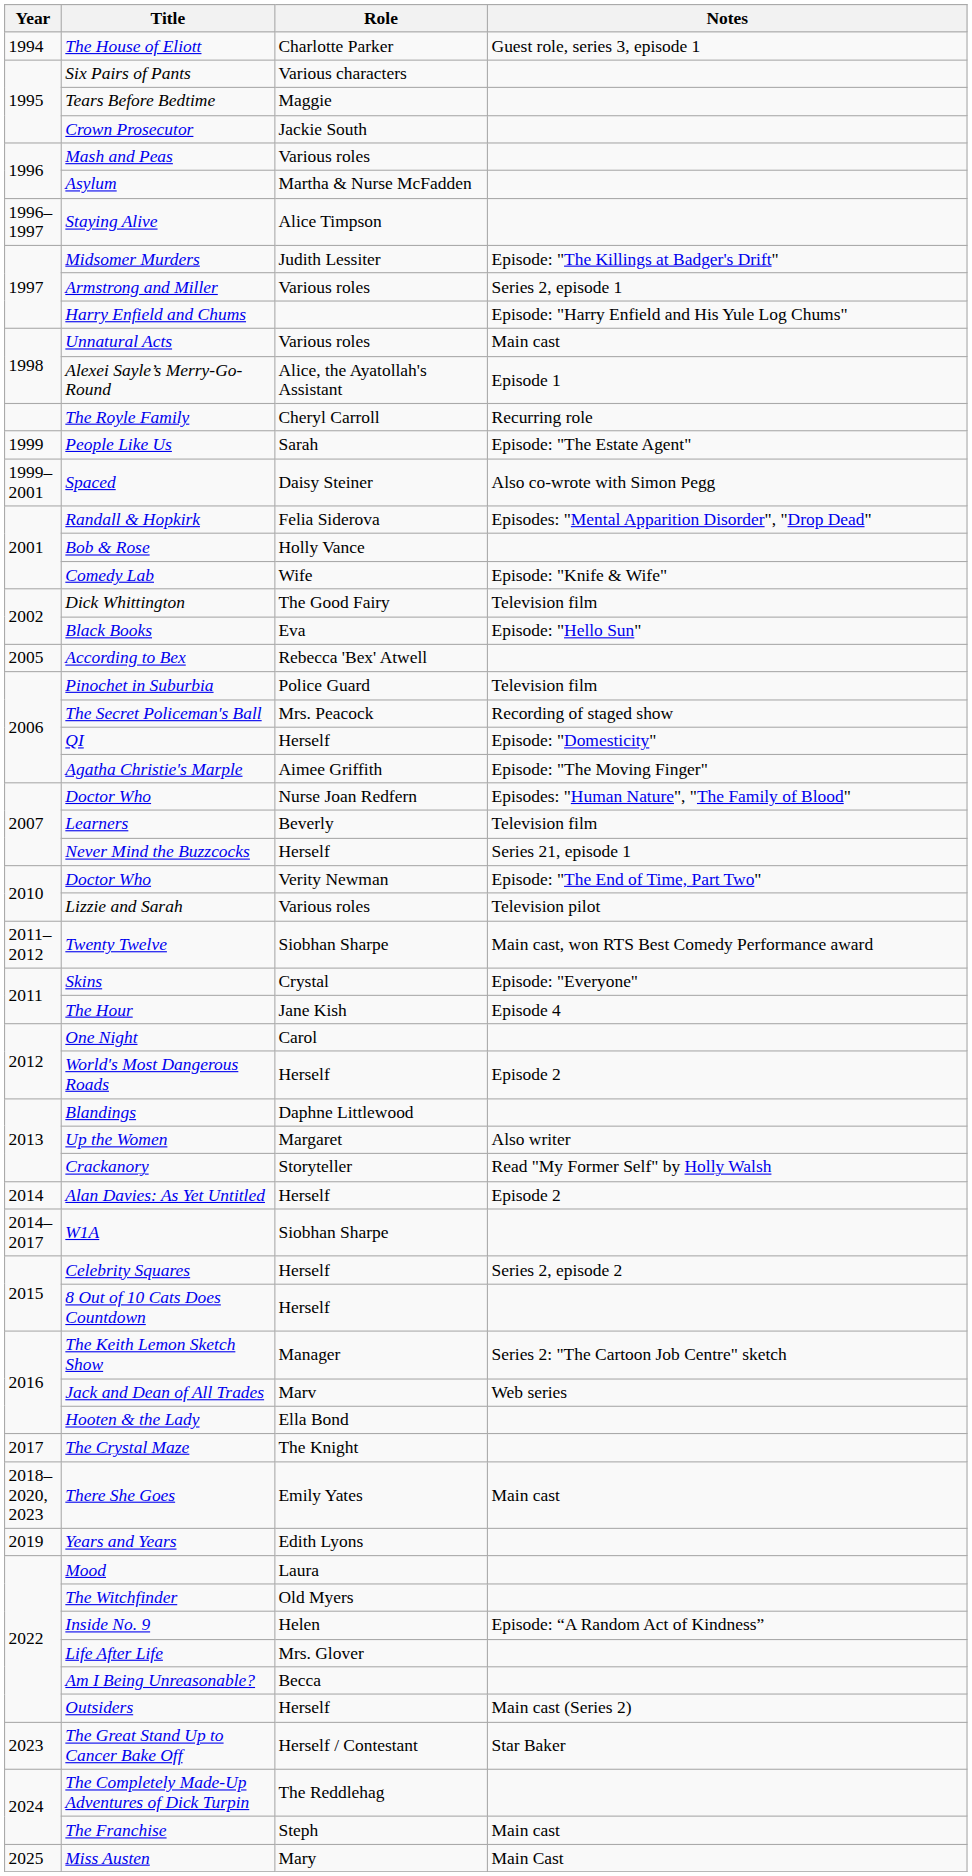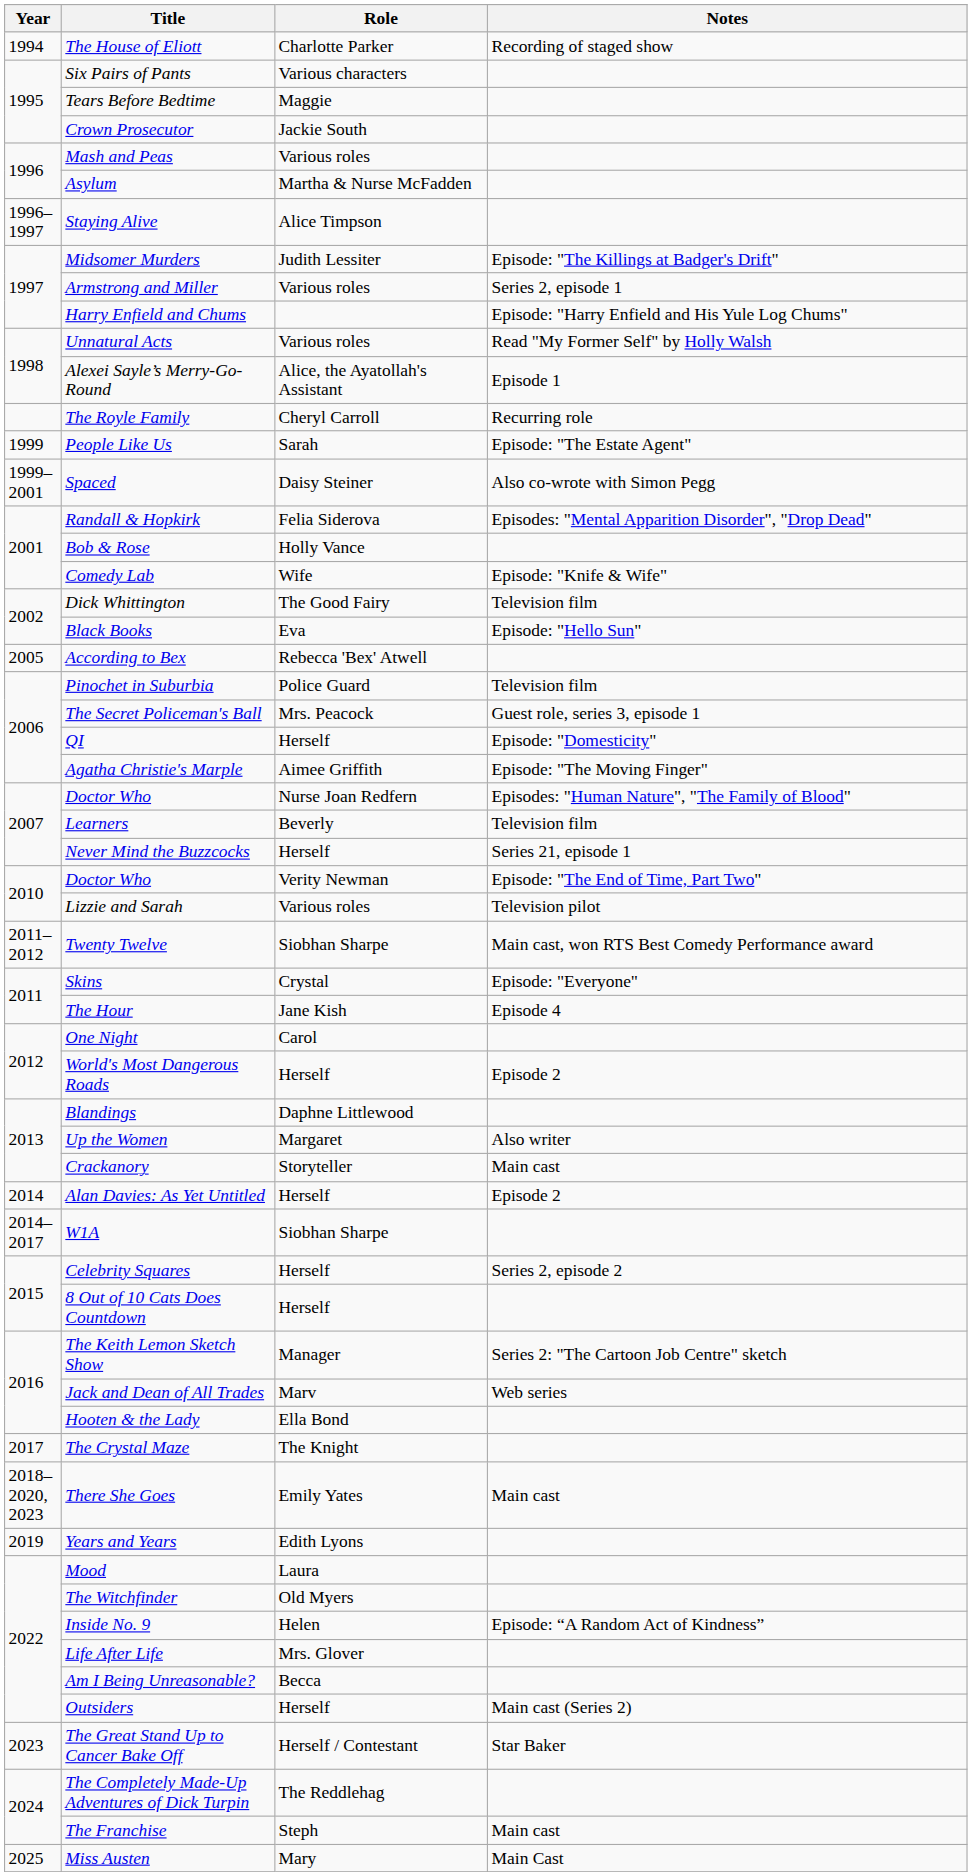The House of Eliott | Notes: Guest role, series 3, episode 1 -> Recording of staged show
Unnatural Acts | Notes: Main cast -> Read "My Former Self" by Holly Walsh
The Secret Policeman's Ball | Notes: Recording of staged show -> Guest role, series 3, episode 1
Crackanory | Notes: Read "My Former Self" by Holly Walsh -> Main cast
